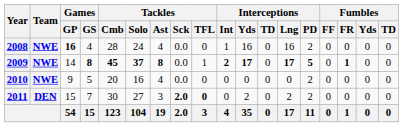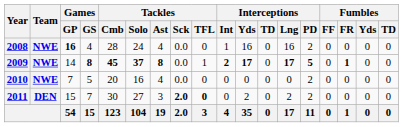2010 | Games / GP: 9 -> 7
